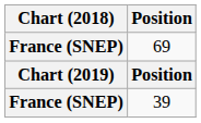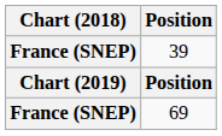rows swapped: 39 <-> 69
